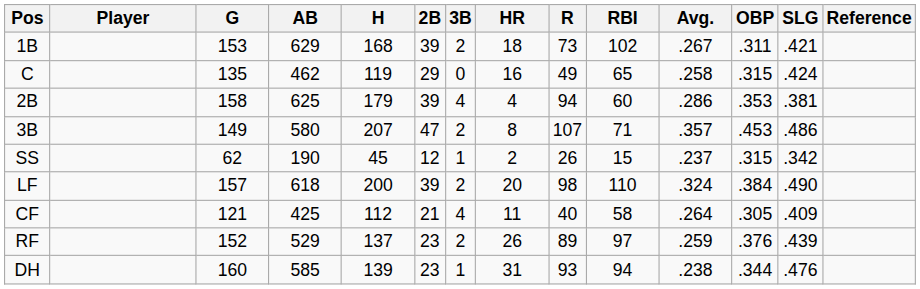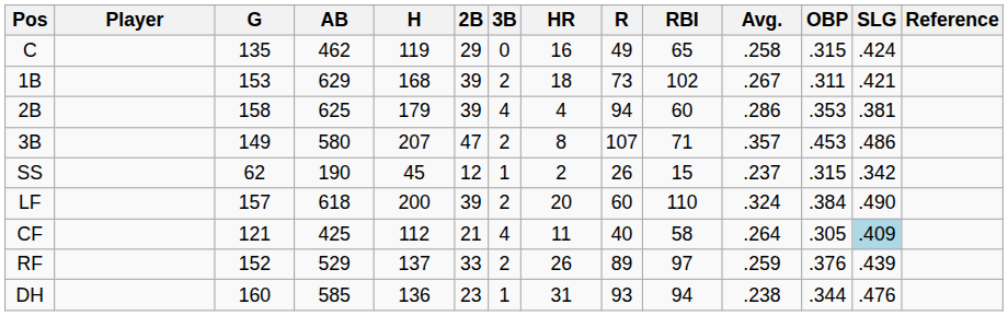rows swapped: C <-> 1B
LF | R: 98 -> 60
CF | SLG: no background -> lightblue background
RF | 2B: 23 -> 33
DH | H: 139 -> 136
